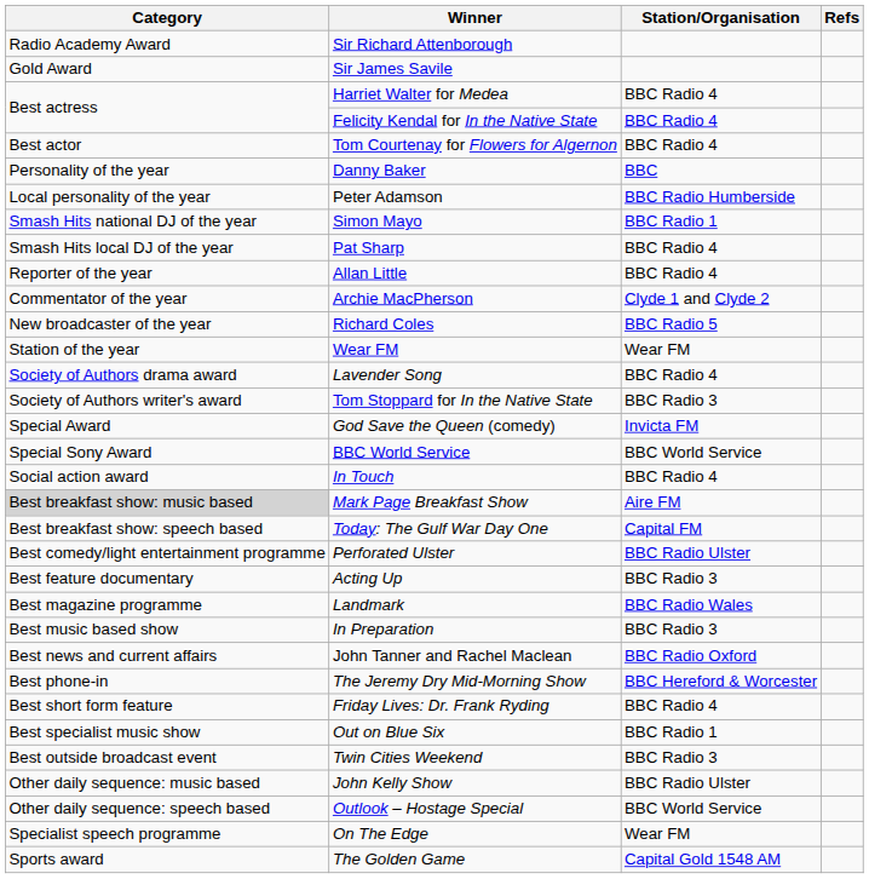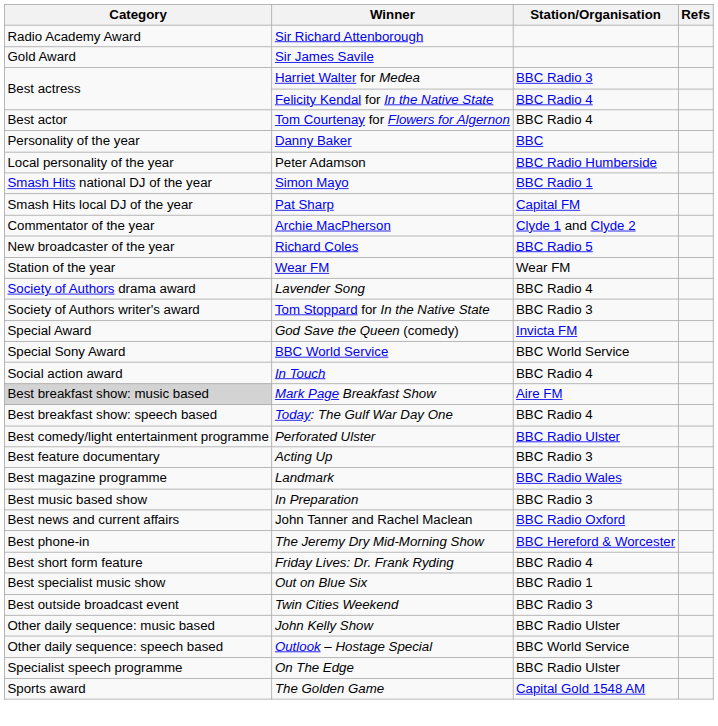Harriet Walter for Medea | Station/Organisation: BBC Radio 4 -> BBC Radio 3
Pat Sharp | Station/Organisation: BBC Radio 4 -> Capital FM
- row: Reporter of the year | Allan Little | BBC Radio 4
Today: The Gulf War Day One | Station/Organisation: Capital FM -> BBC Radio 4
On The Edge | Station/Organisation: Wear FM -> BBC Radio Ulster
